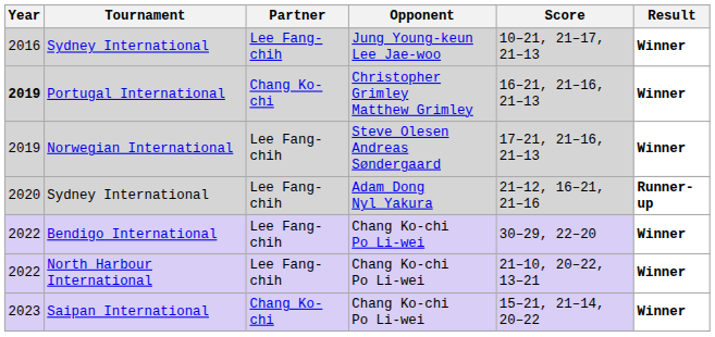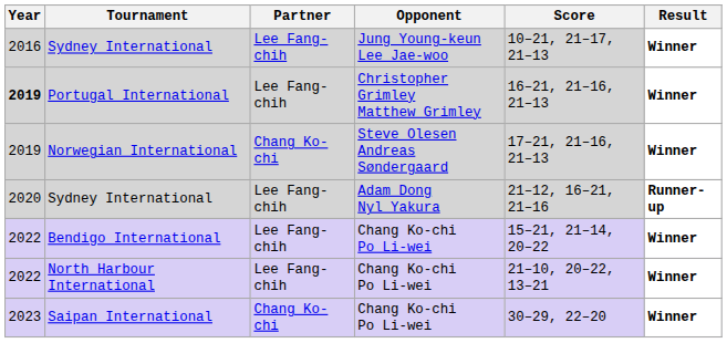Portugal International | Partner: Chang Ko-chi -> Lee Fang-chih
Norwegian International | Partner: Lee Fang-chih -> Chang Ko-chi
Bendigo International | Score: 30–29, 22–20 -> 15–21, 21–14, 20–22
Saipan International | Score: 15–21, 21–14, 20–22 -> 30–29, 22–20
